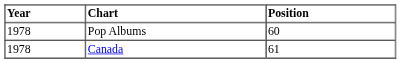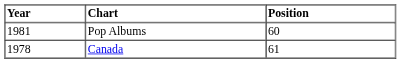Pop Albums | Year: 1978 -> 1981
